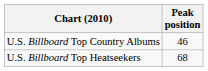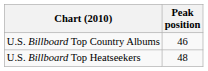U.S. Billboard Top Heatseekers | Peak position: 68 -> 48
